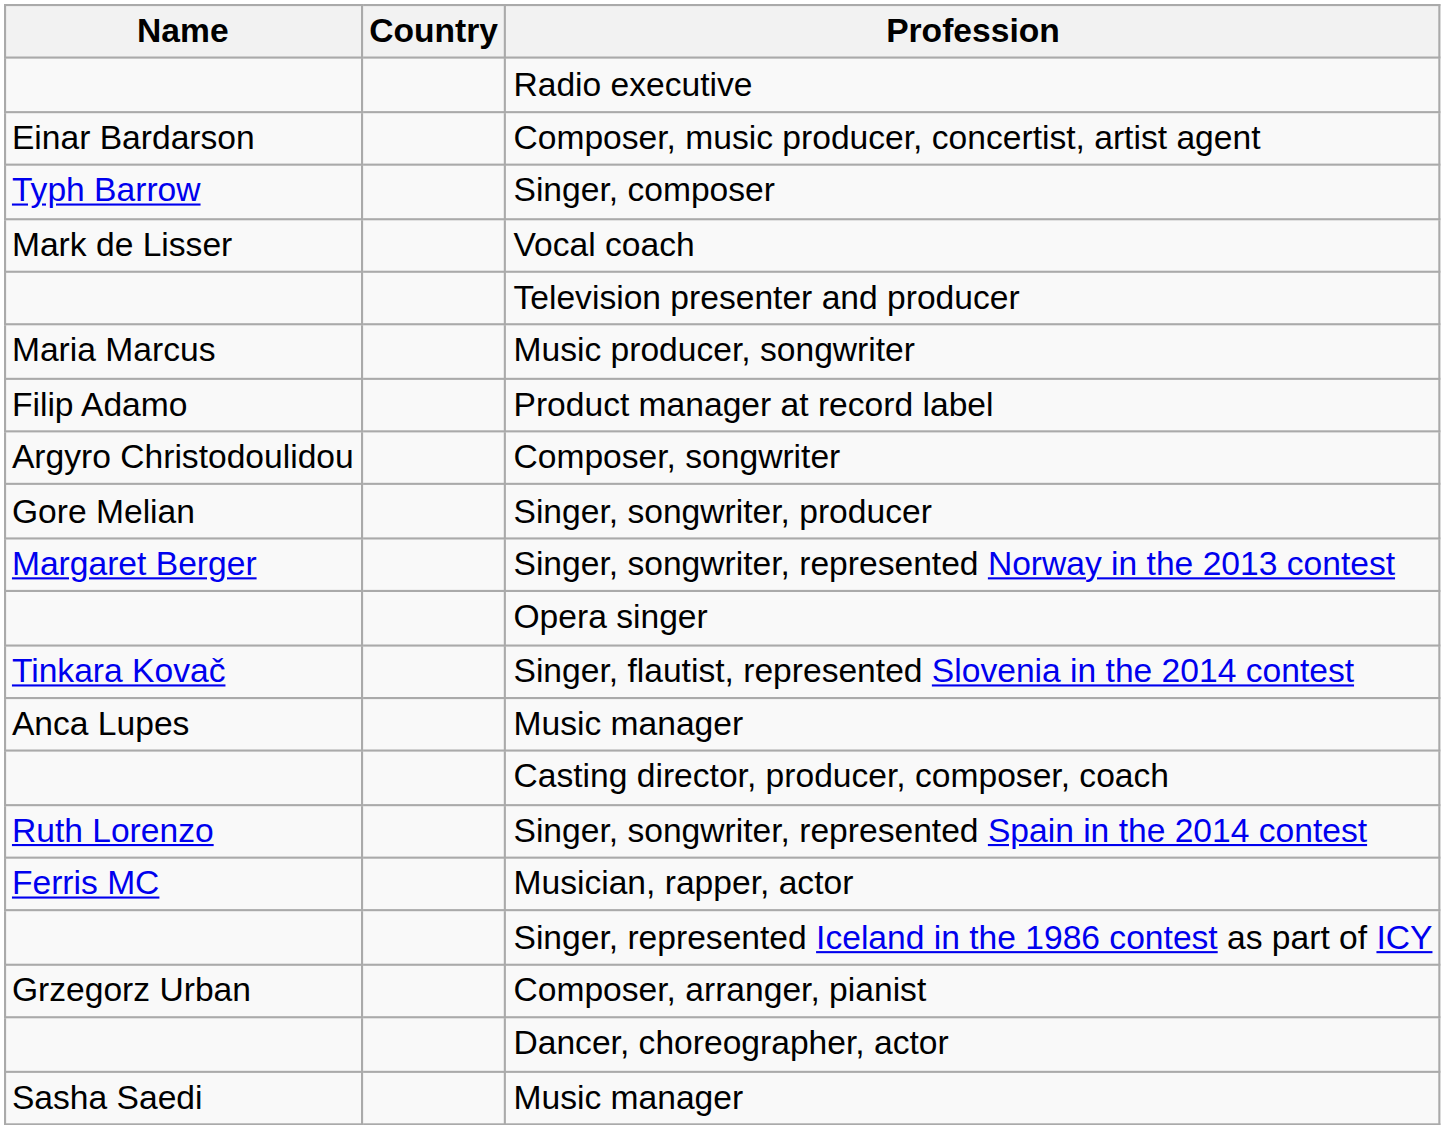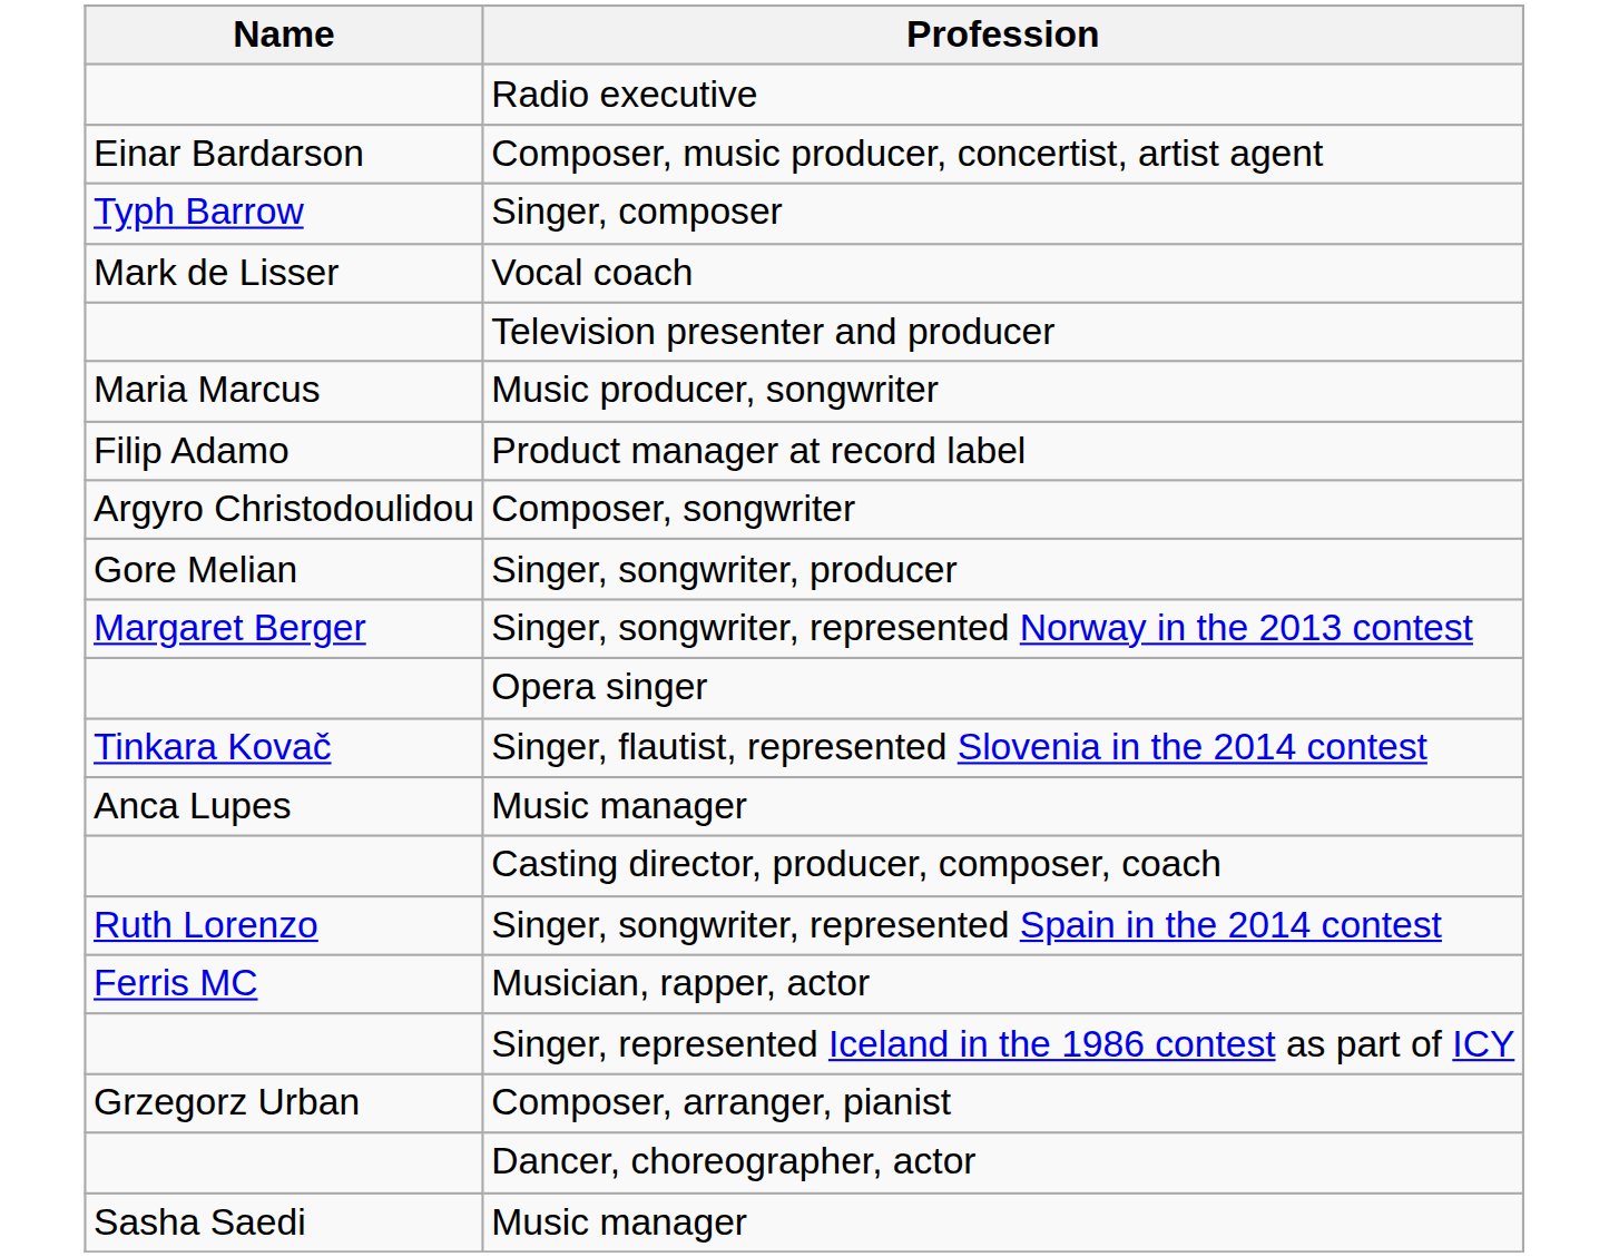- column: Country
